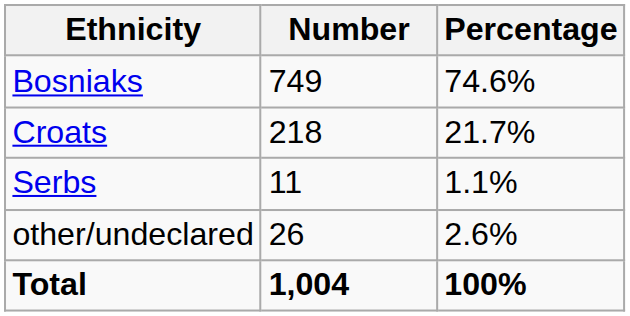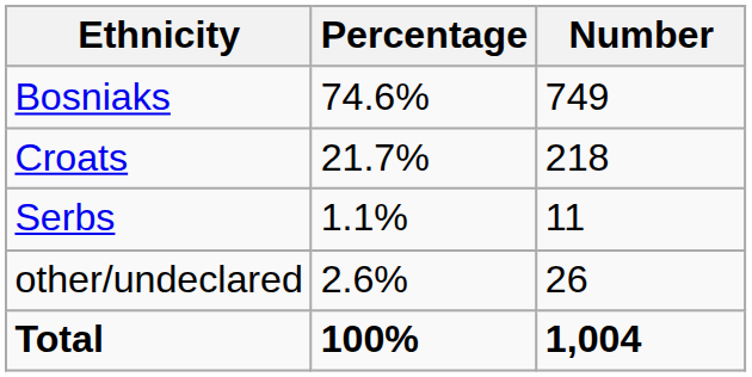columns swapped: Number <-> Percentage
